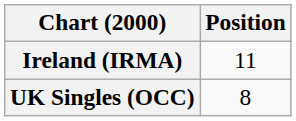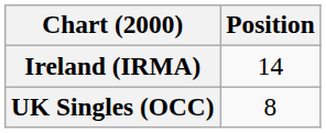Ireland (IRMA) | Position: 11 -> 14
